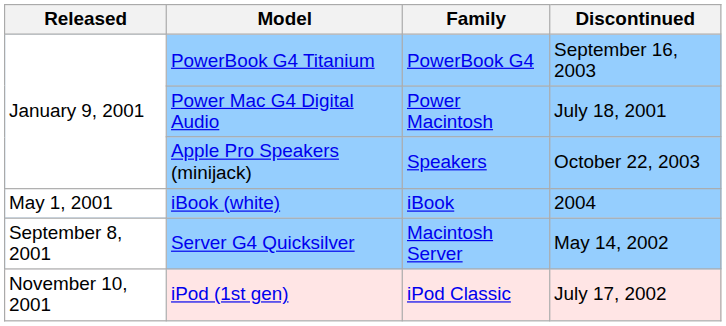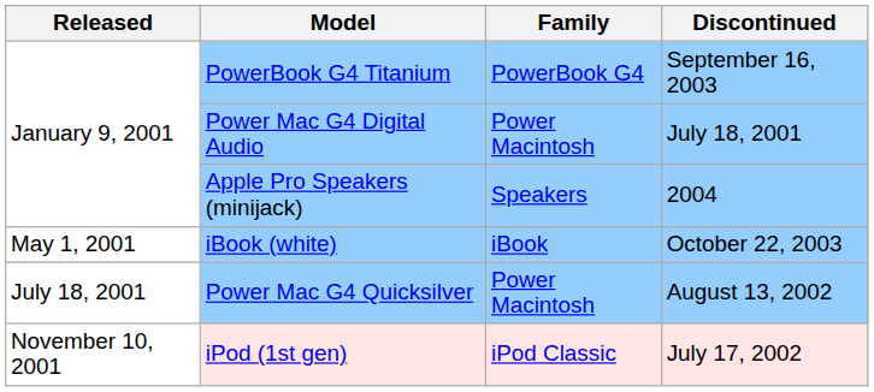Apple Pro Speakers (minijack) | Discontinued: October 22, 2003 -> 2004
iBook (white) | Discontinued: 2004 -> October 22, 2003
+ row: July 18, 2001 | Power Mac G4 Quicksilver | Power Macintosh | August 13, 2002
- row: September 8, 2001 | Server G4 Quicksilver | Macintosh Server | May 14, 2002
